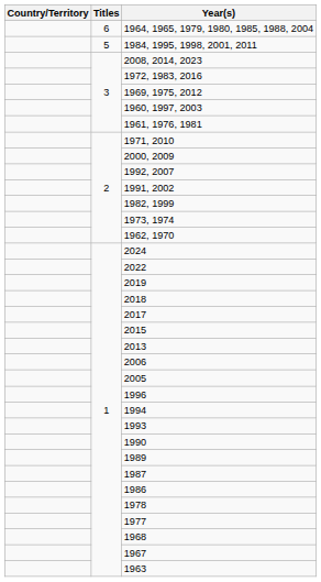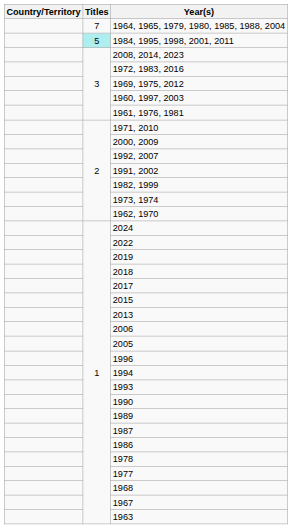1964, 1965, 1979, 1980, 1985, 1988, 2004 | Titles: 6 -> 7
1984, 1995, 1998, 2001, 2011 | Titles: no background -> paleturquoise background
